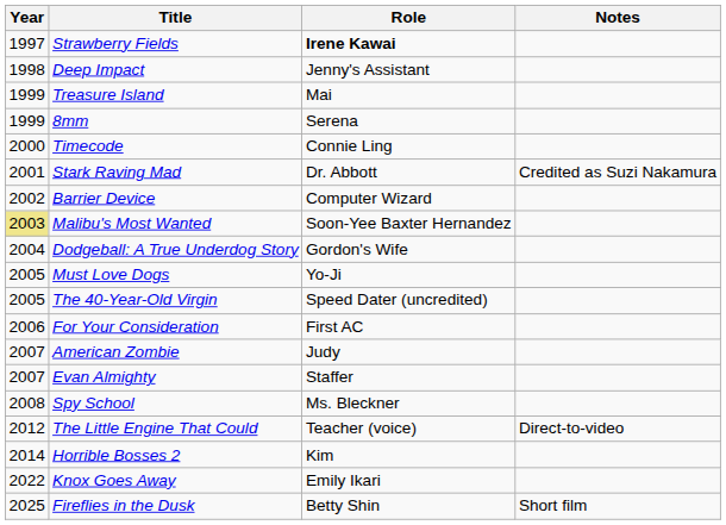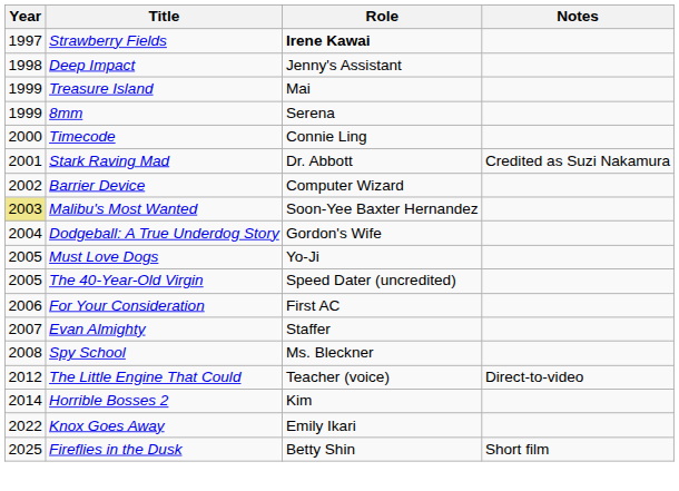- row: 2007 | American Zombie | Judy
